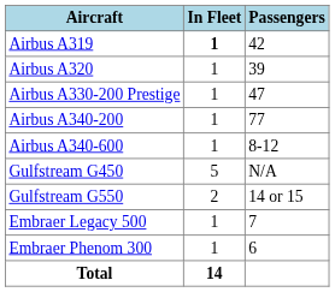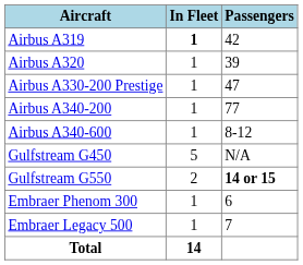Gulfstream G550 | Passengers: normal -> bold
rows swapped: Embraer Legacy 500 <-> Embraer Phenom 300
